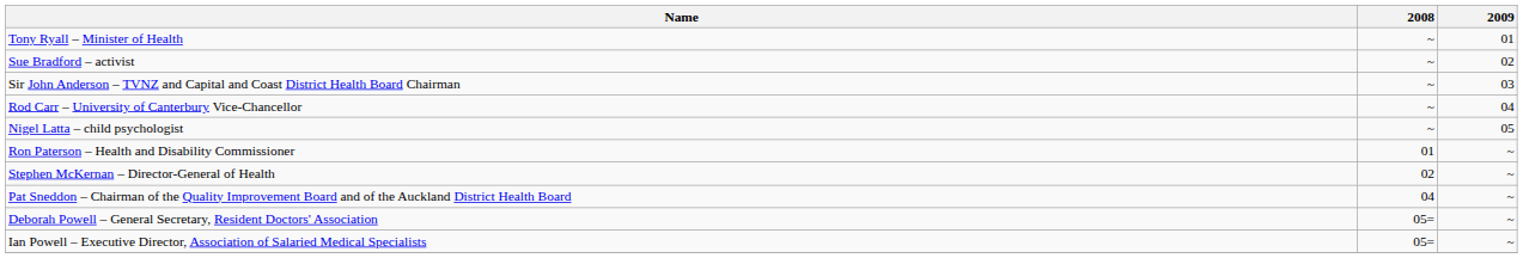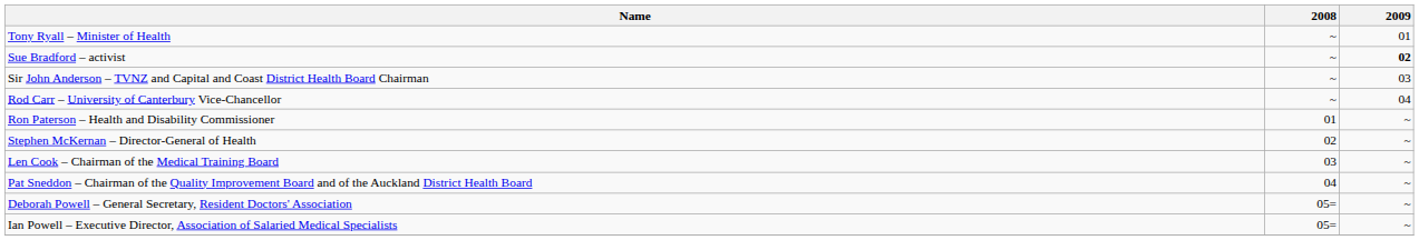Sue Bradford – activist | 2009: normal -> bold
- row: Nigel Latta – child psychologist | ~ | 05
+ row: Len Cook – Chairman of the Medical Training Board | 03 | ~
